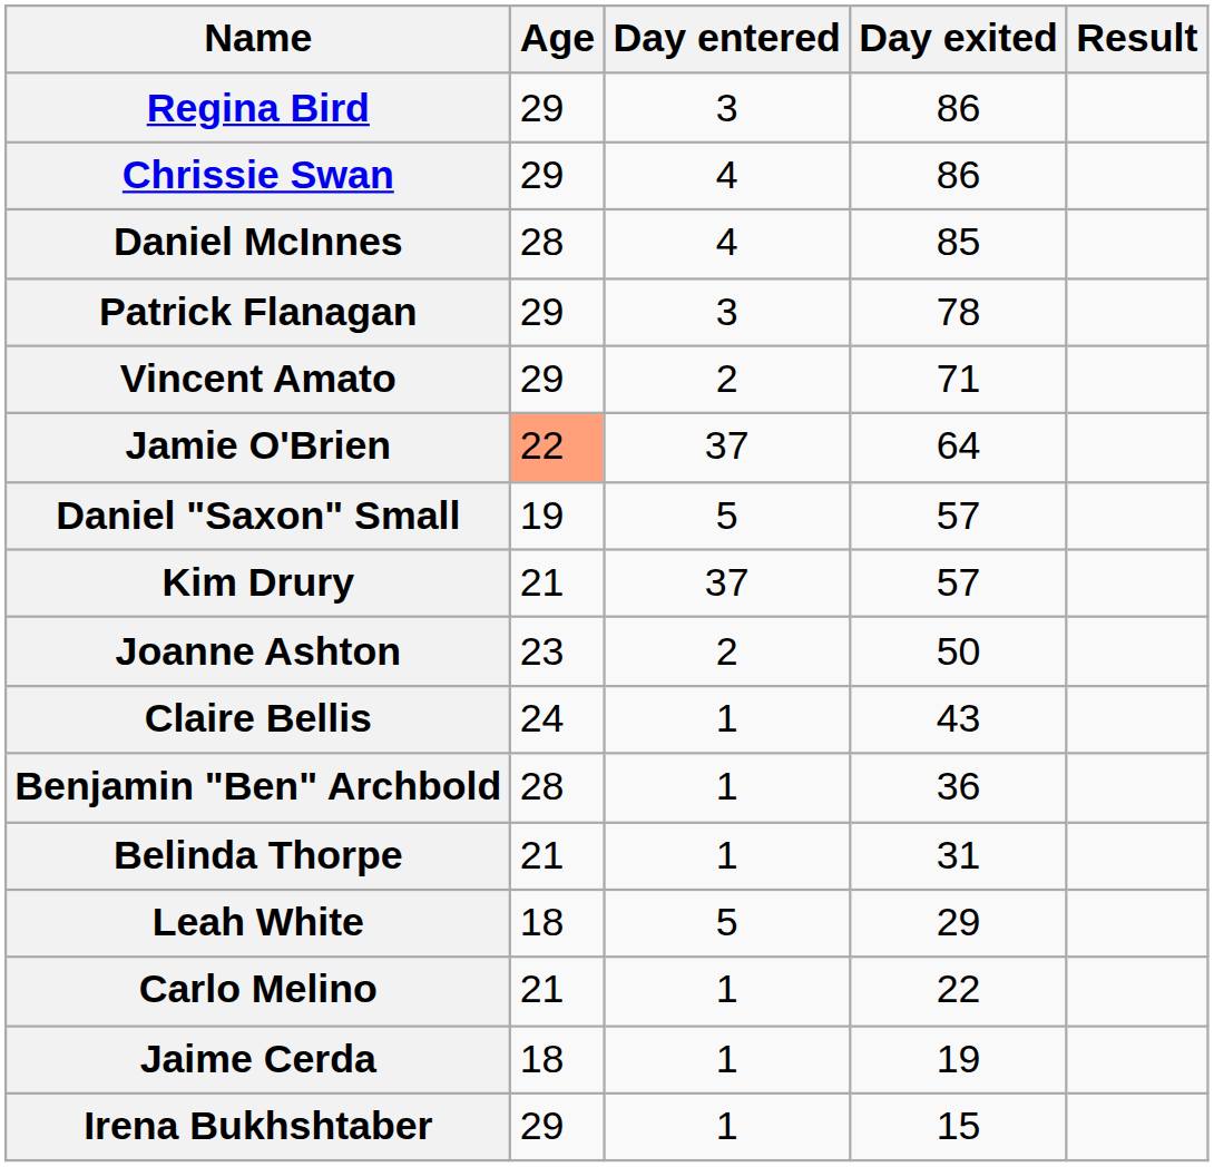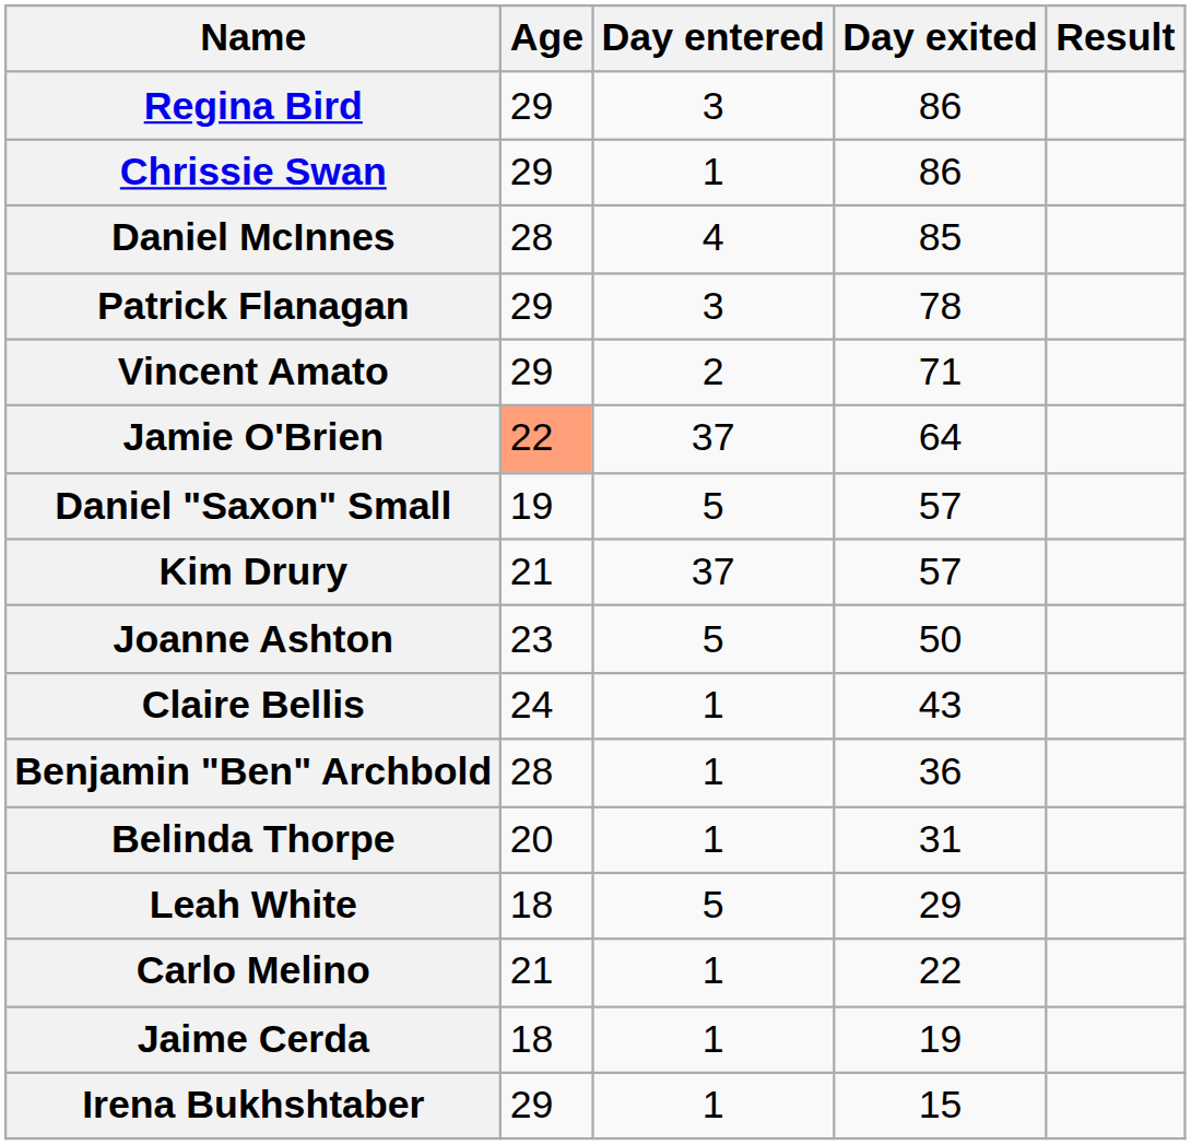Chrissie Swan | Day entered: 4 -> 1
Joanne Ashton | Day entered: 2 -> 5
Belinda Thorpe | Age: 21 -> 20
